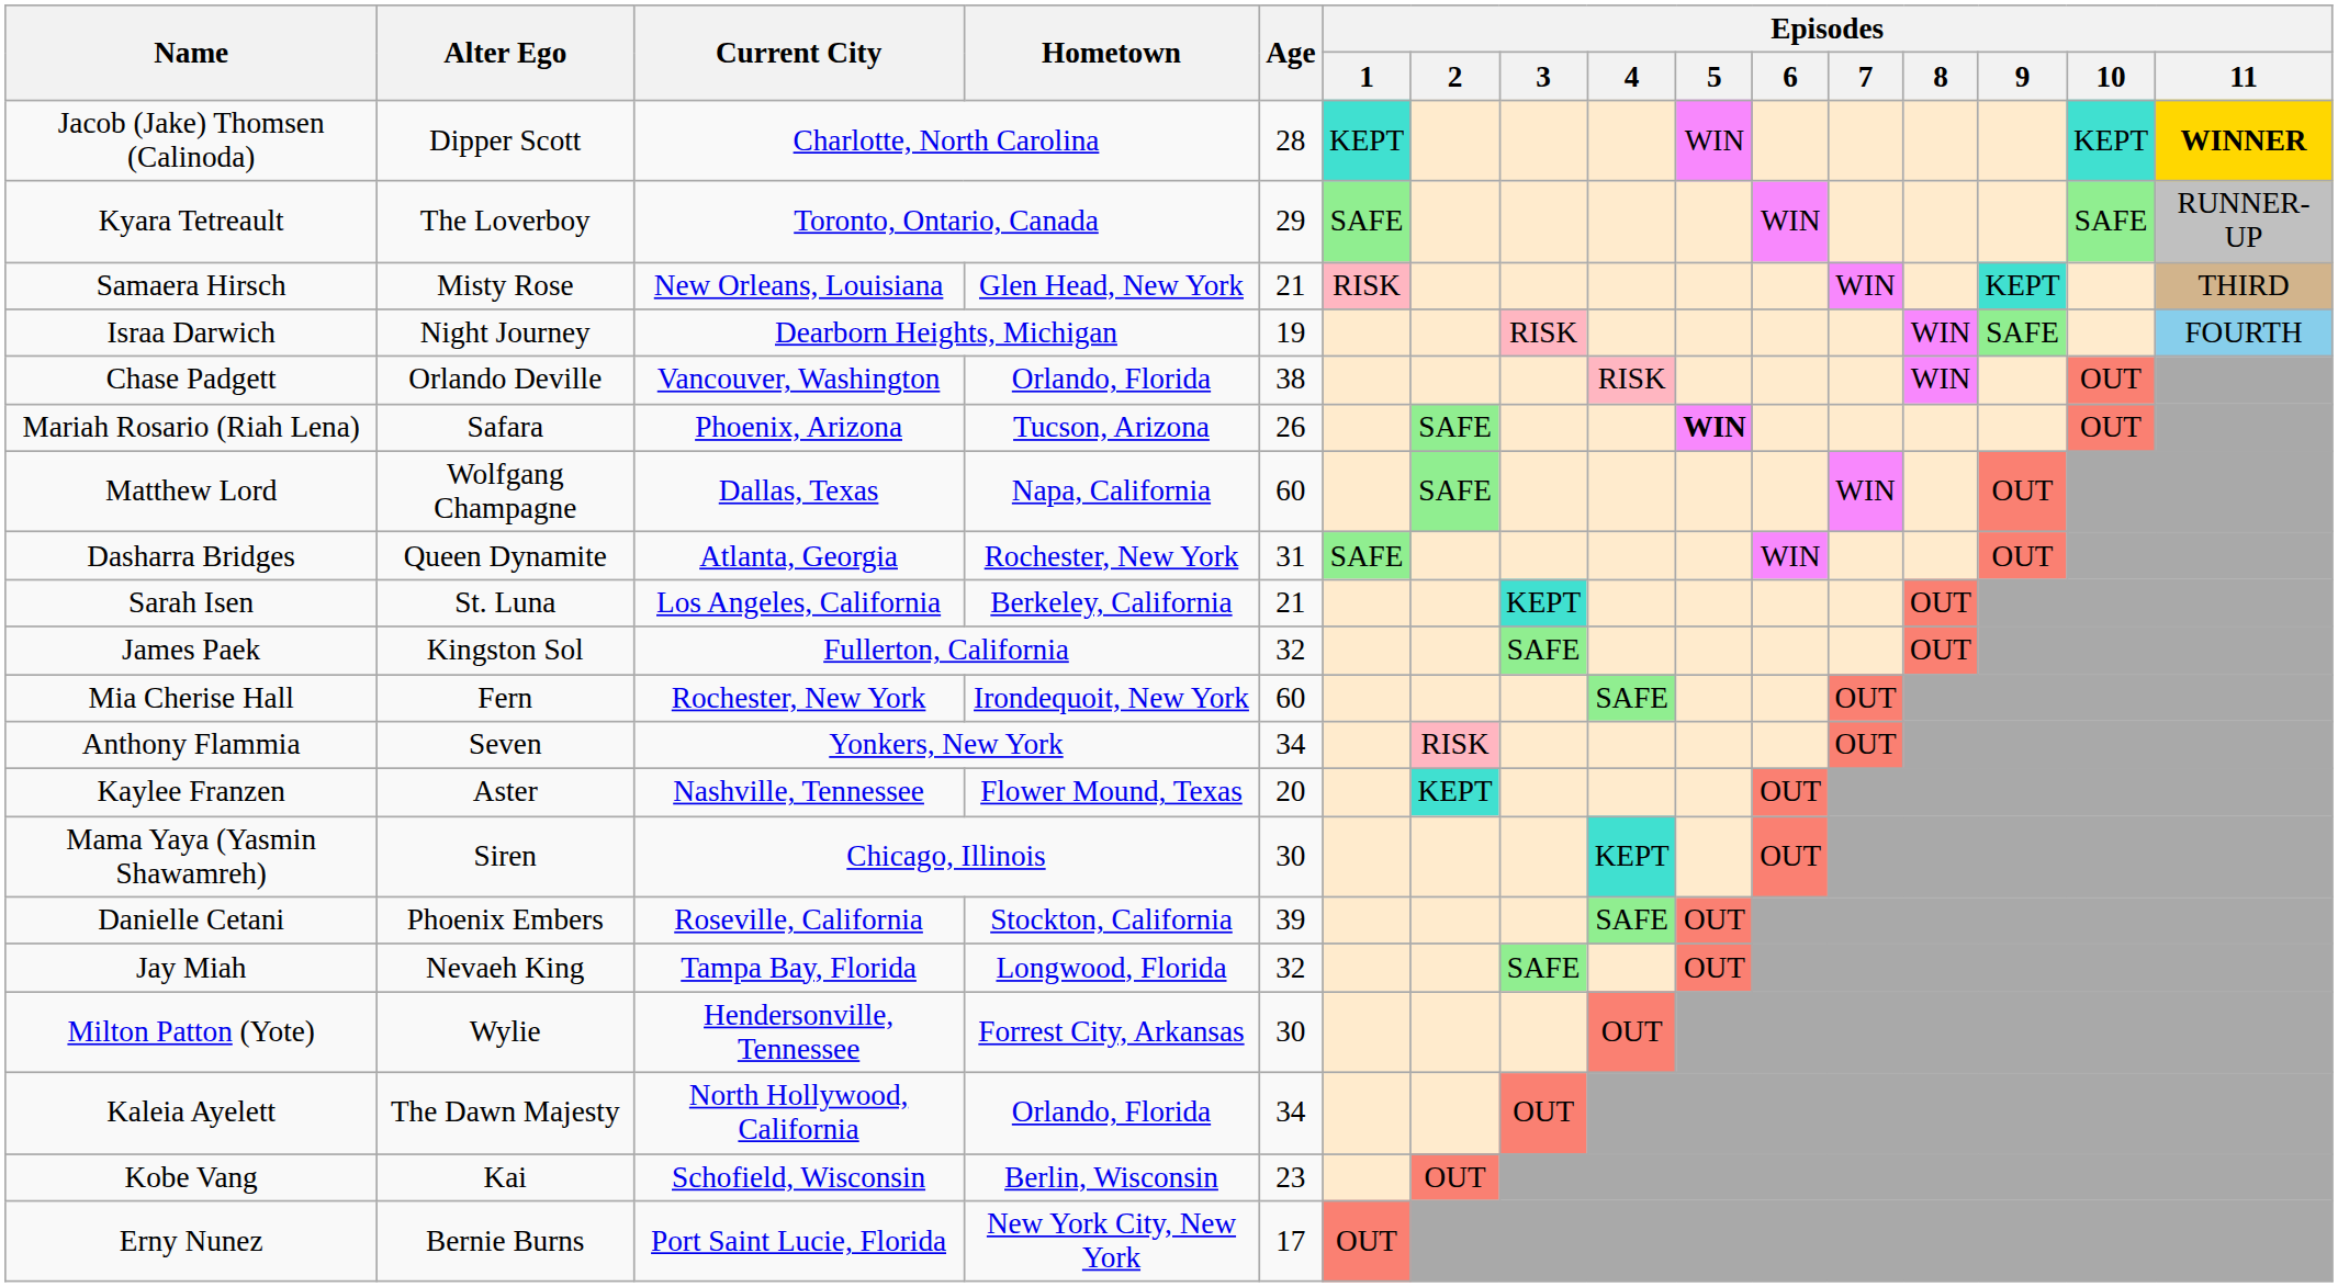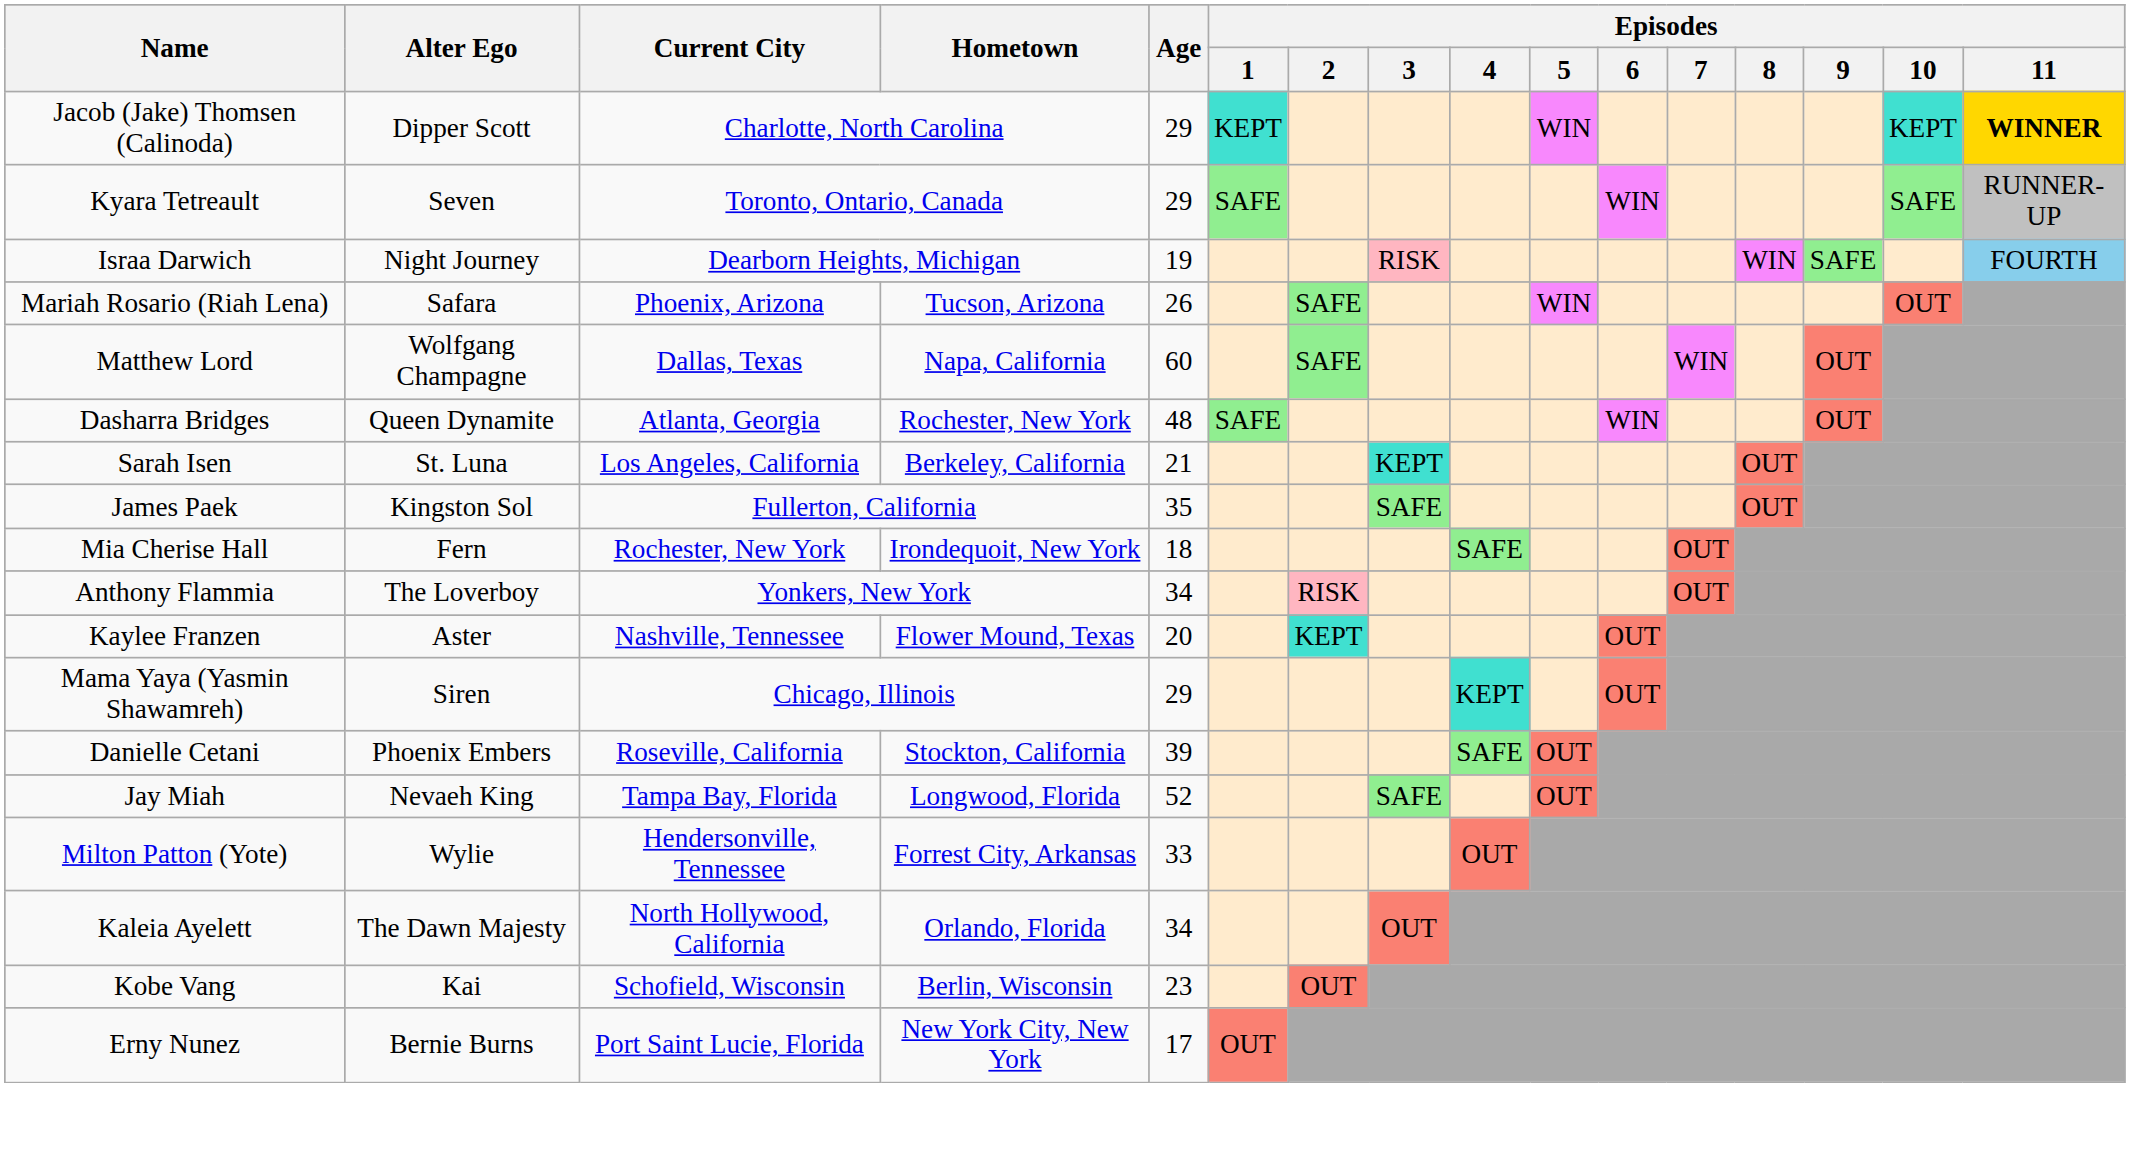Jacob (Jake) Thomsen (Calinoda) | Age: 28 -> 29
Kyara Tetreault | Alter Ego: The Loverboy -> Seven
- row: Samaera Hirsch | Misty Rose | New Orleans, Louisiana | Glen Head, New York | 21 | RISK | WIN | KEPT | THIRD
- row: Chase Padgett | Orlando Deville | Vancouver, Washington | Orlando, Florida | 38 | RISK | WIN | OUT
Mariah Rosario (Riah Lena) | Episodes / 5: bold -> normal
Dasharra Bridges | Age: 31 -> 48
James Paek | Age: 32 -> 35
Mia Cherise Hall | Age: 60 -> 18
Anthony Flammia | Alter Ego: Seven -> The Loverboy
Mama Yaya (Yasmin Shawamreh) | Age: 30 -> 29
Jay Miah | Age: 32 -> 52
Milton Patton (Yote) | Age: 30 -> 33
